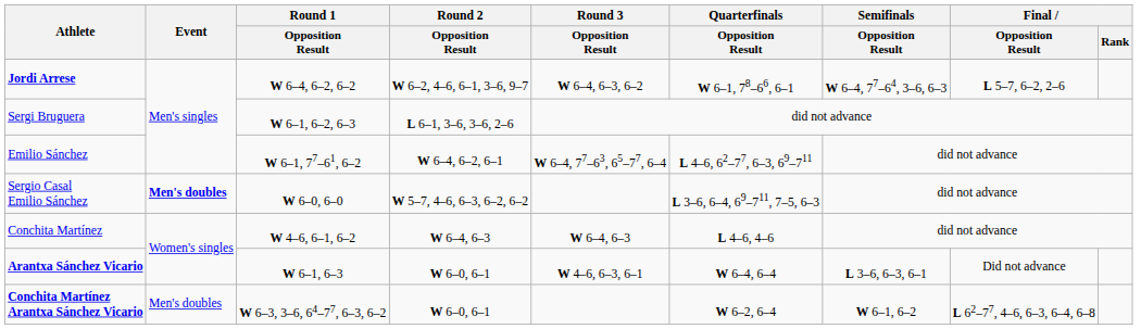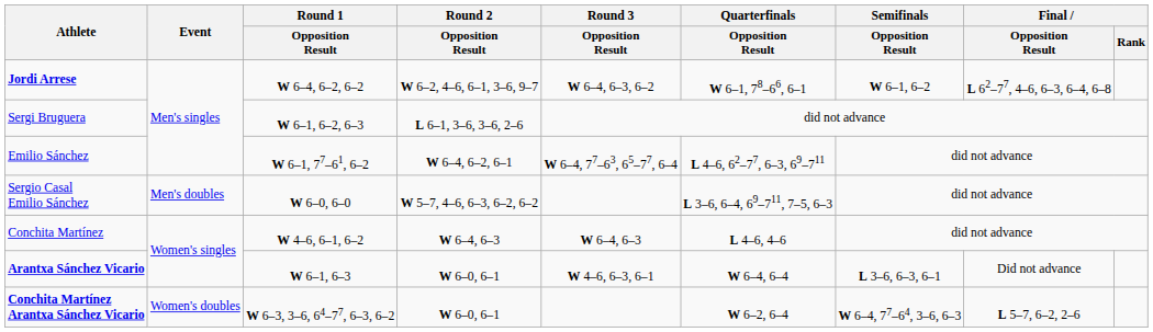Jordi Arrese | Semifinals / Opposition Result: W 6–4, 77–64, 3–6, 6–3 -> W 6–1, 6–2
Jordi Arrese | Final / Opposition Result: L 5–7, 6–2, 2–6 -> L 62–77, 4–6, 6–3, 6–4, 6–8
Sergio Casal Emilio Sánchez | Event: bold -> normal
Conchita Martínez Arantxa Sánchez Vicario | Event: Men's doubles -> Women's doubles
Conchita Martínez Arantxa Sánchez Vicario | Semifinals / Opposition Result: W 6–1, 6–2 -> W 6–4, 77–64, 3–6, 6–3
Conchita Martínez Arantxa Sánchez Vicario | Final / Opposition Result: L 62–77, 4–6, 6–3, 6–4, 6–8 -> L 5–7, 6–2, 2–6
